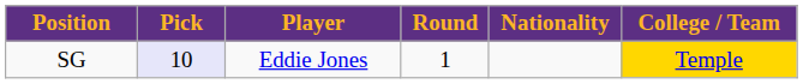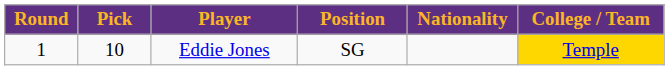columns swapped: Round <-> Position
Eddie Jones | Pick: lavender background -> no background
